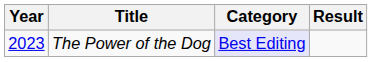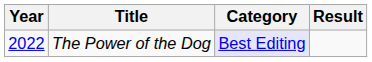The Power of the Dog | Year: 2023 -> 2022
